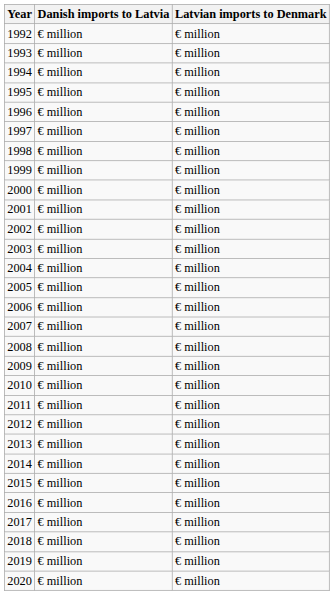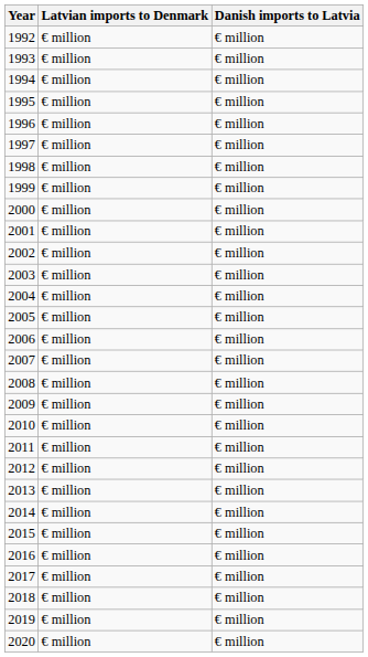columns swapped: Latvian imports to Denmark <-> Danish imports to Latvia
